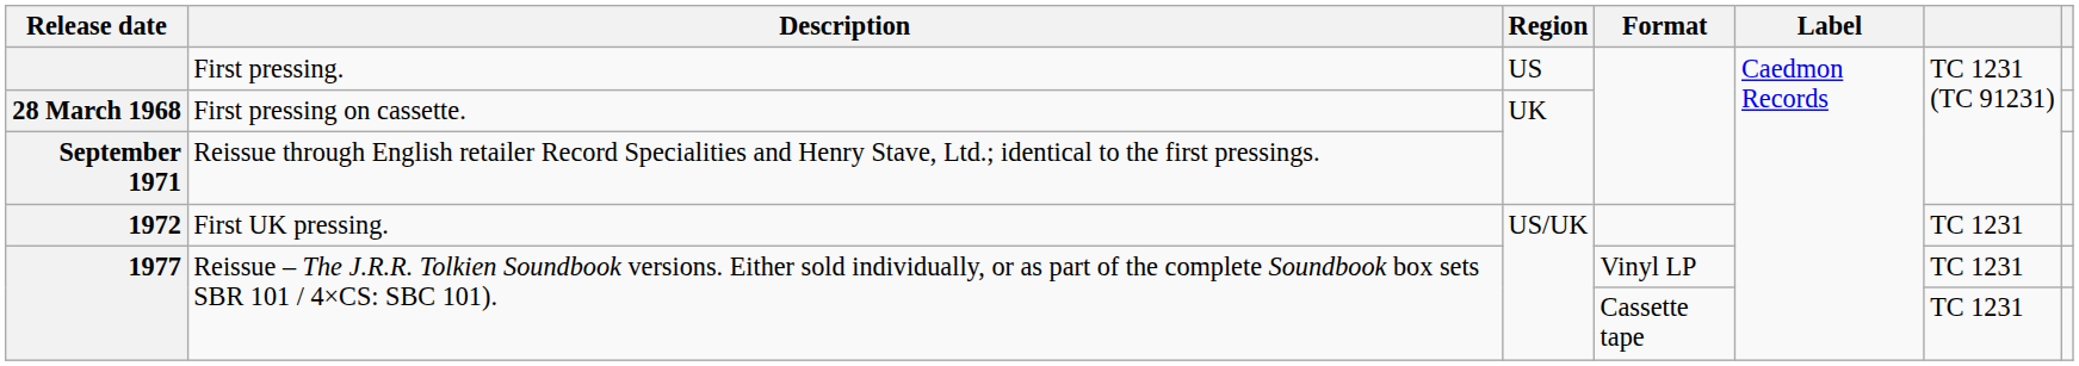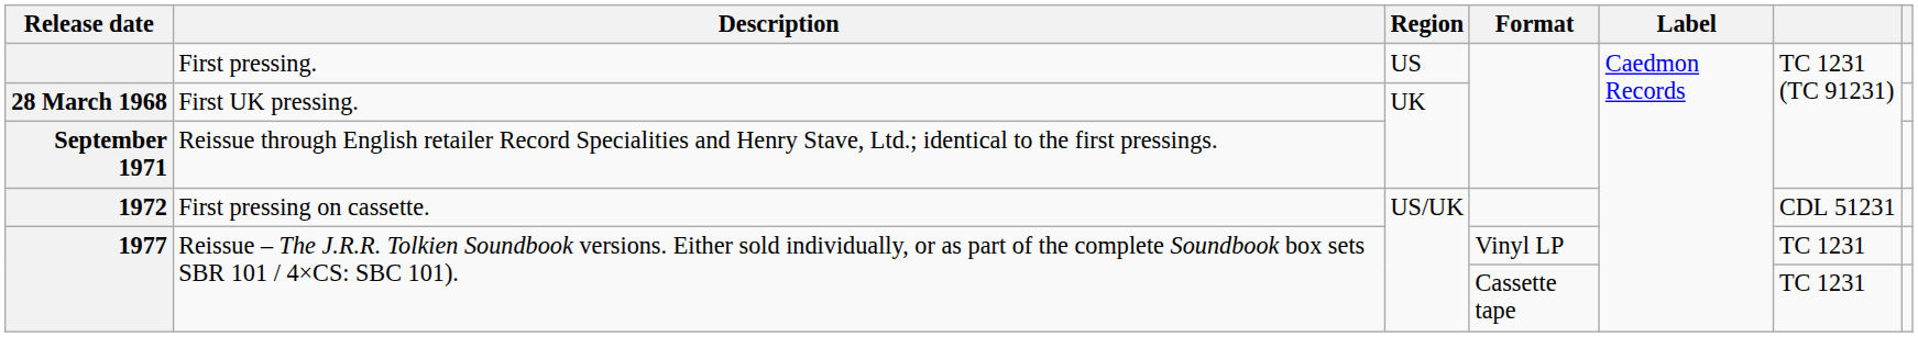28 March 1968 | Description: First pressing on cassette. -> First UK pressing.
1972 | Description: First UK pressing. -> First pressing on cassette.
1972 | column 6: TC 1231 -> CDL 51231
